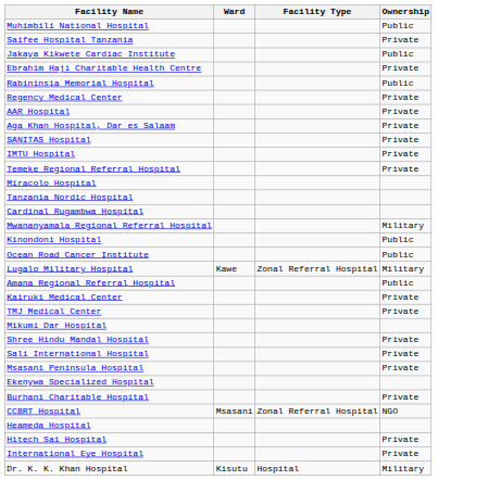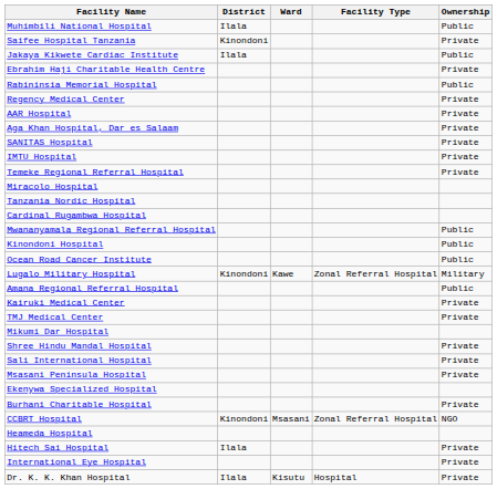+ column: District | Ilala | Kinondoni | Ilala | Kinondoni | Kinondoni | Ilala | Ilala
Mwananyamala Regional Referral Hospital | Ownership: Military -> Public
Dr. K. K. Khan Hospital | Ownership: Military -> Private
